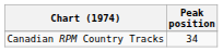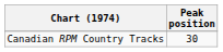Canadian RPM Country Tracks | Peak position: 34 -> 30
